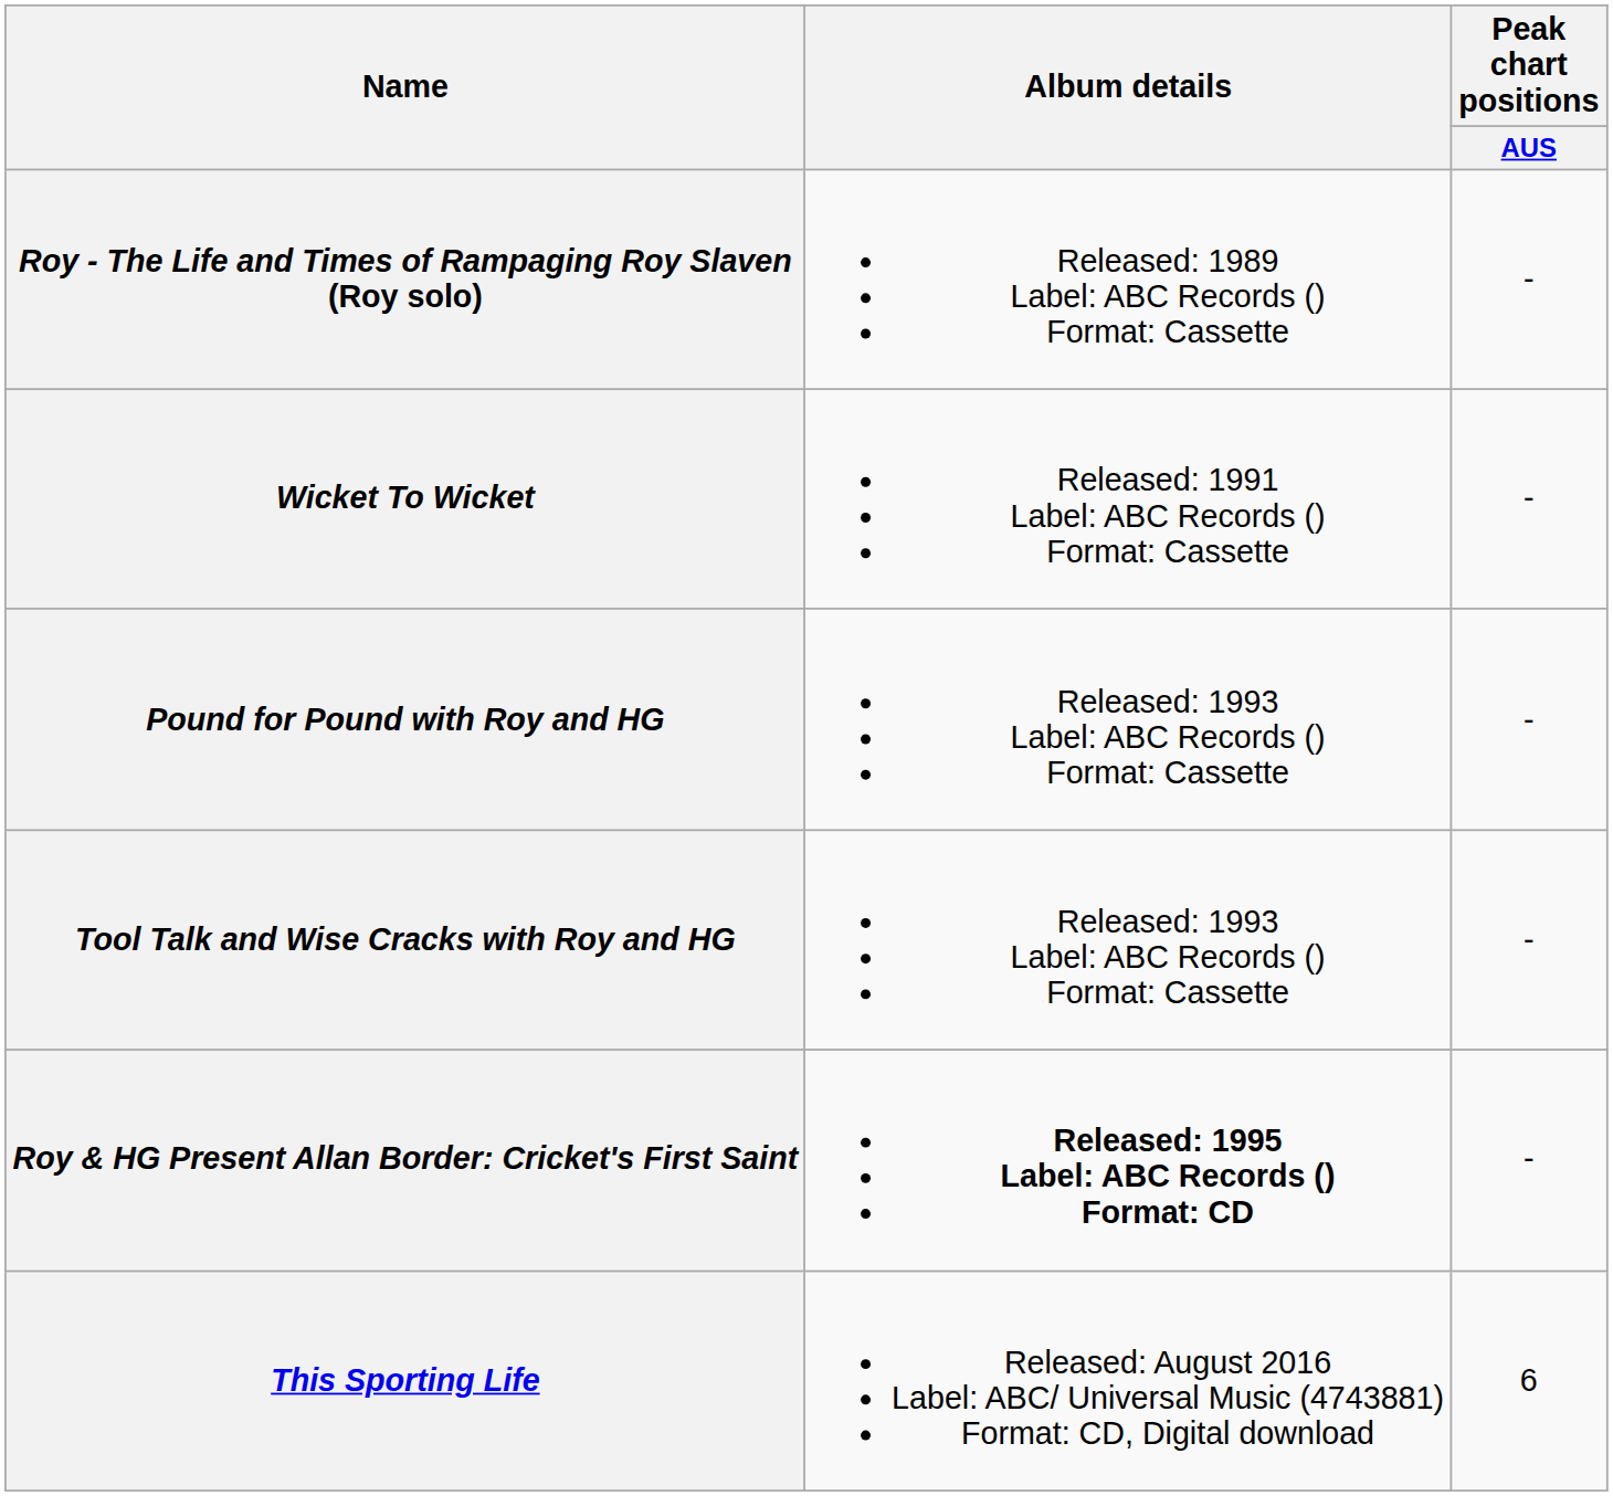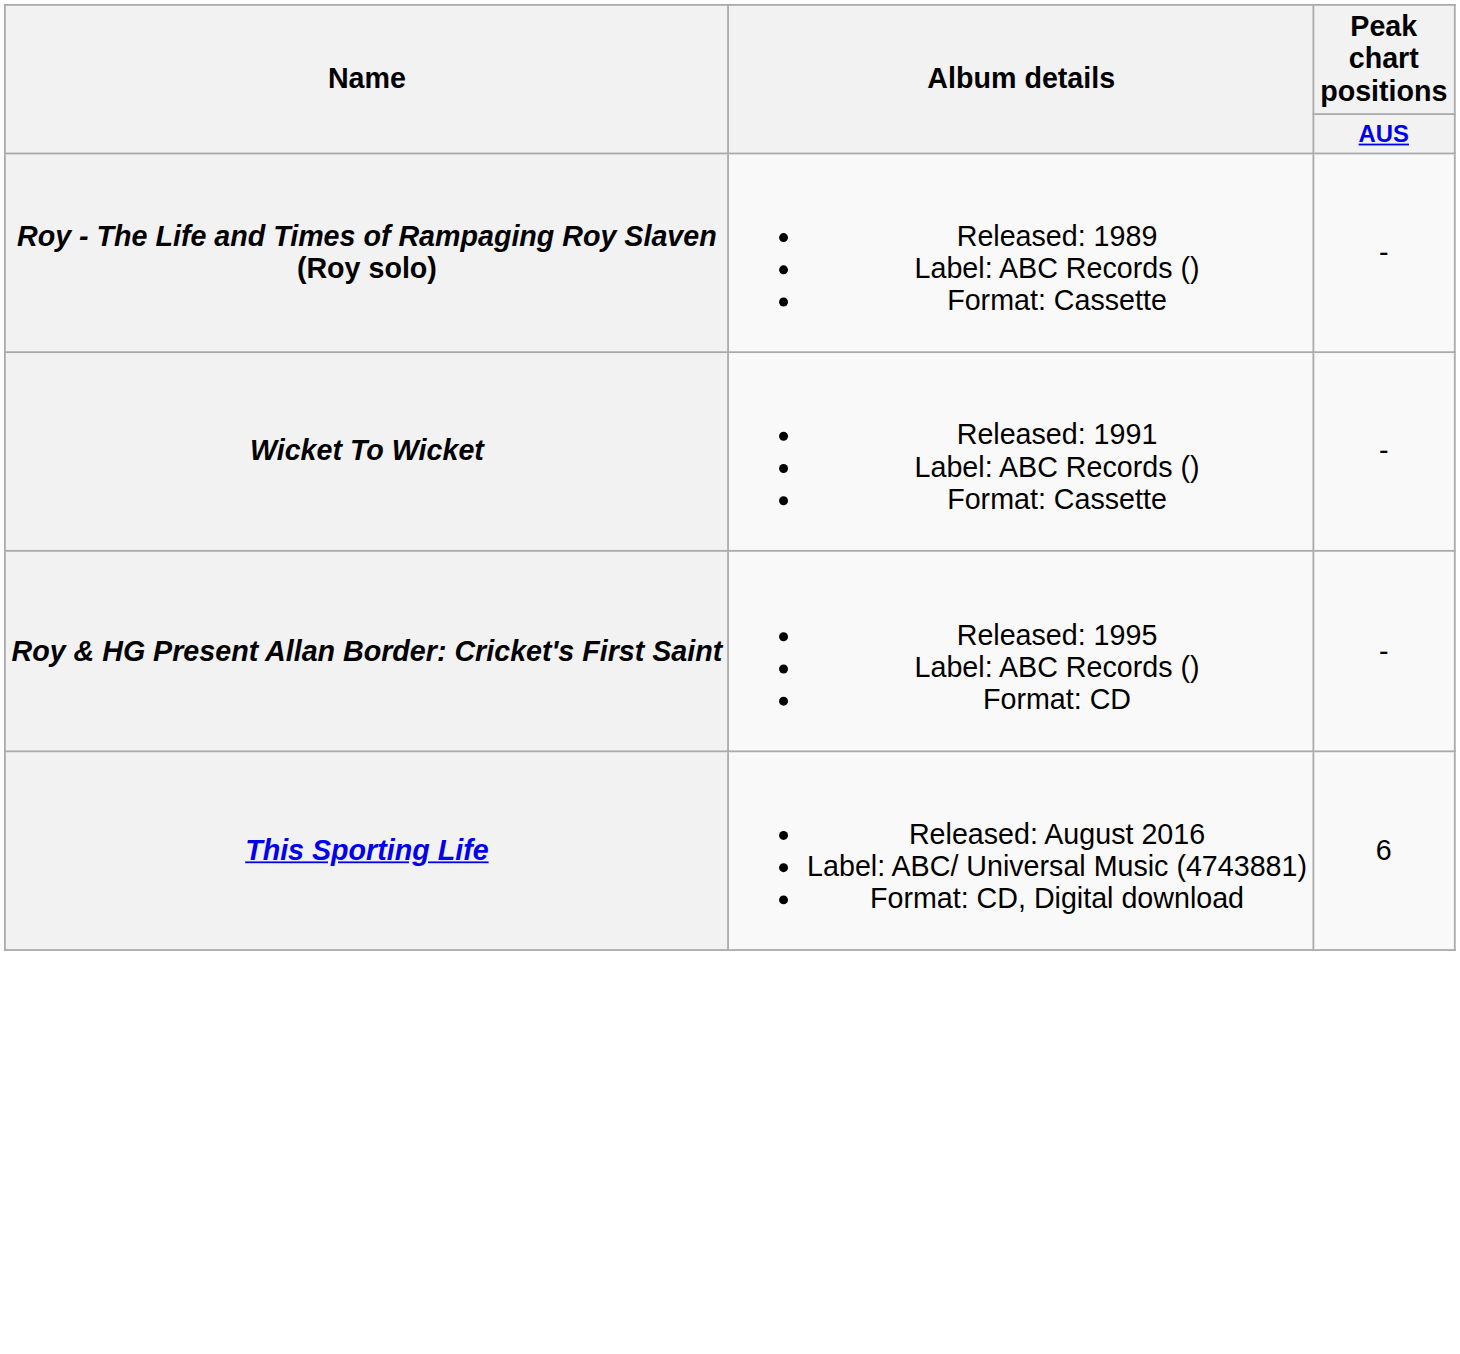- row: Pound for Pound with Roy and HG | Released: 1993 Label: ABC Records () Format: Cassette | -
- row: Tool Talk and Wise Cracks with Roy and HG | Released: 1993 Label: ABC Records () Format: Cassette | -
Roy & HG Present Allan Border: Cricket's First Saint | Album details: bold -> normal
